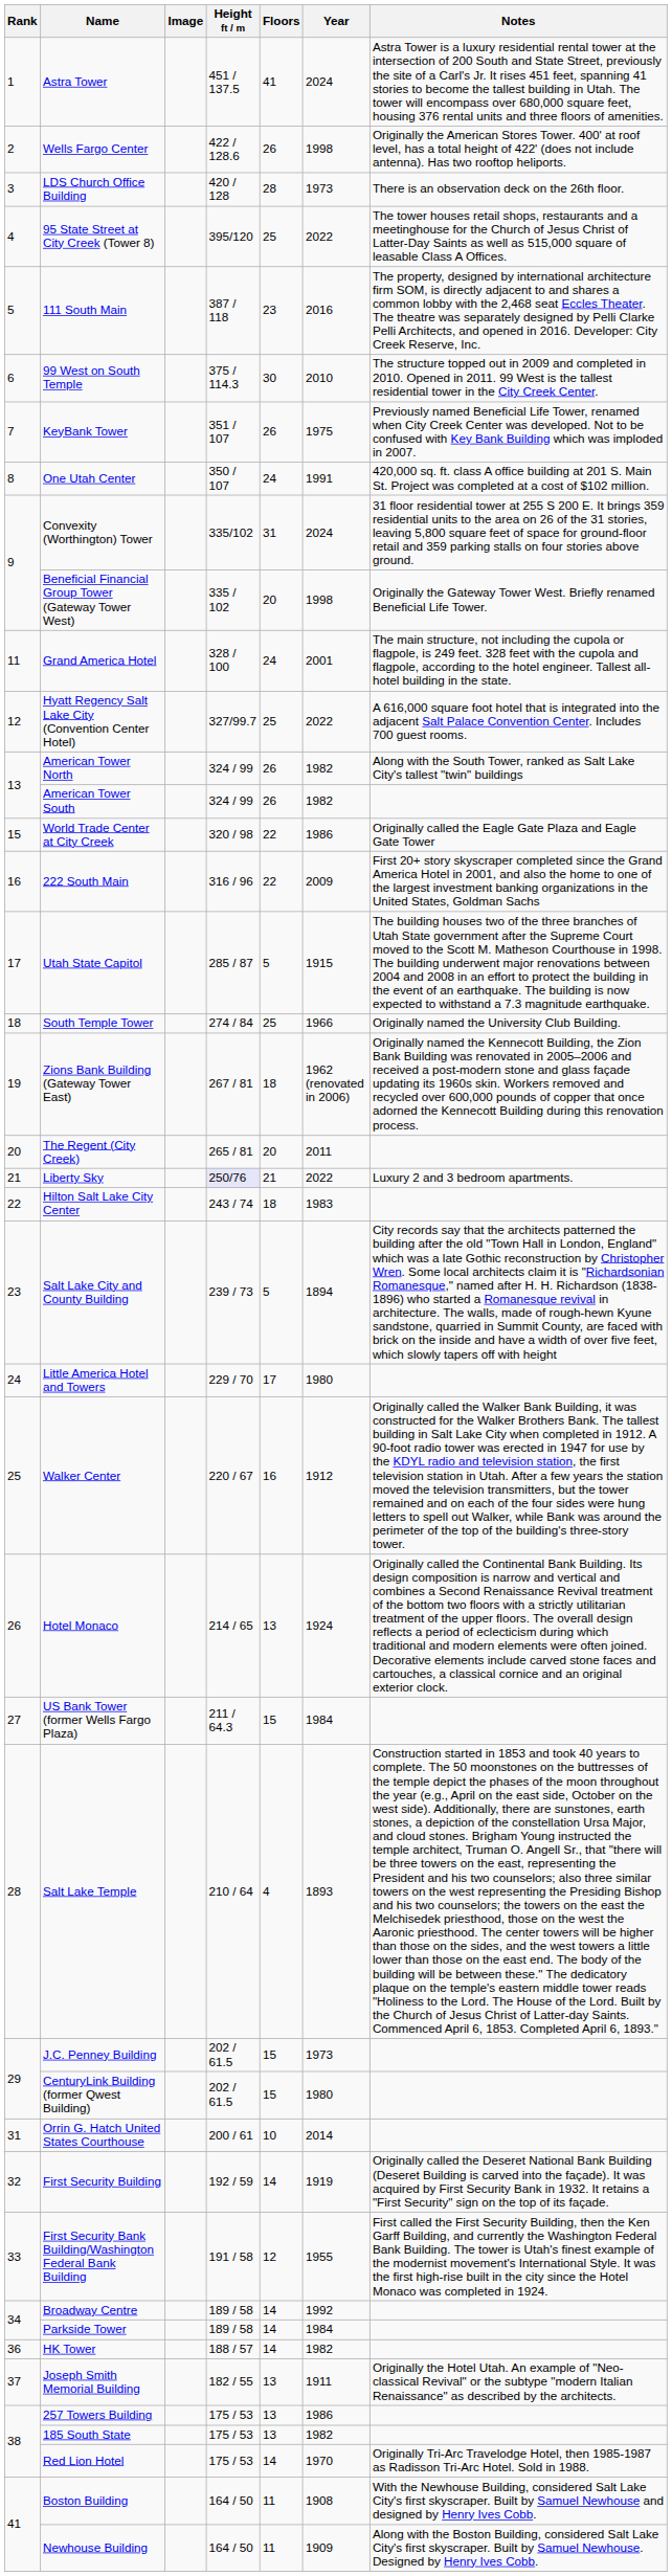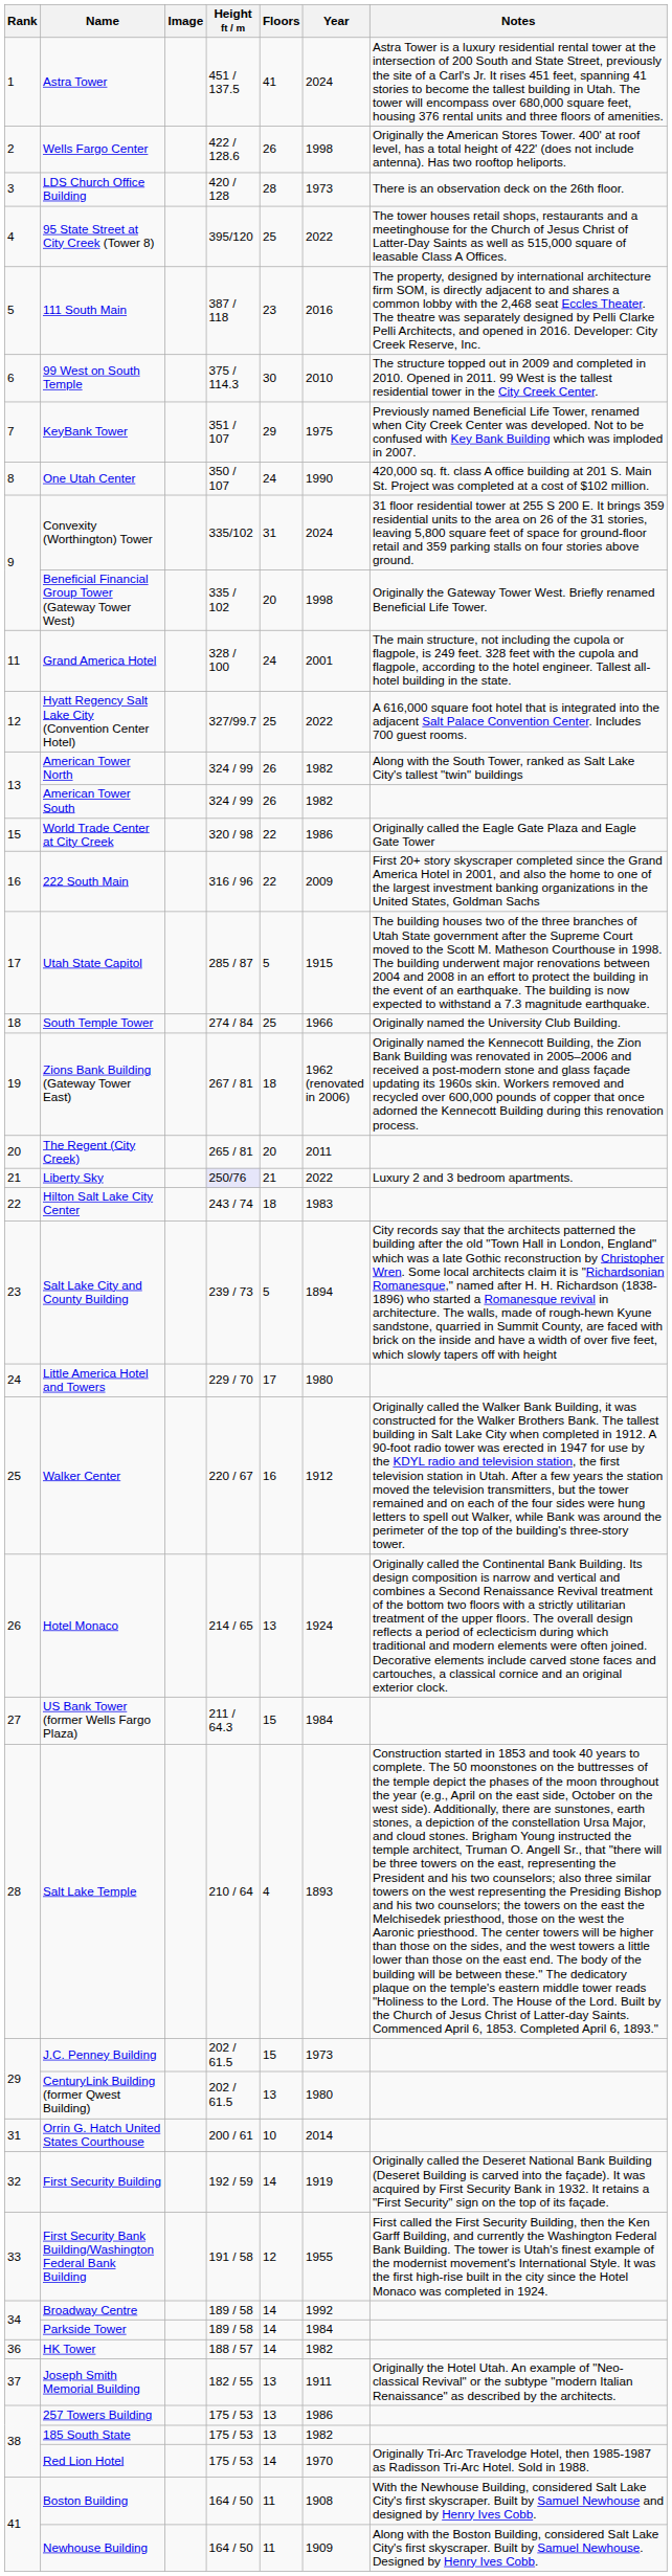KeyBank Tower | Floors: 26 -> 29
One Utah Center | Year: 1991 -> 1990
CenturyLink Building (former Qwest Building) | Floors: 15 -> 13
